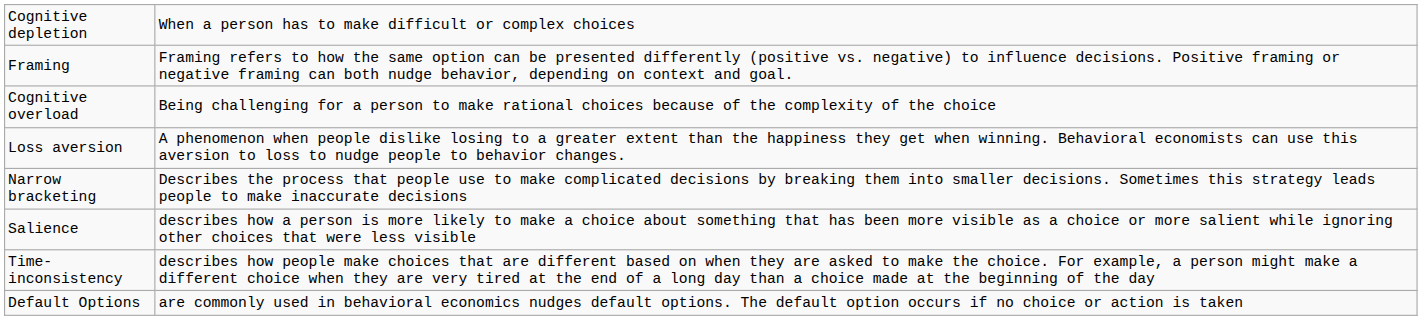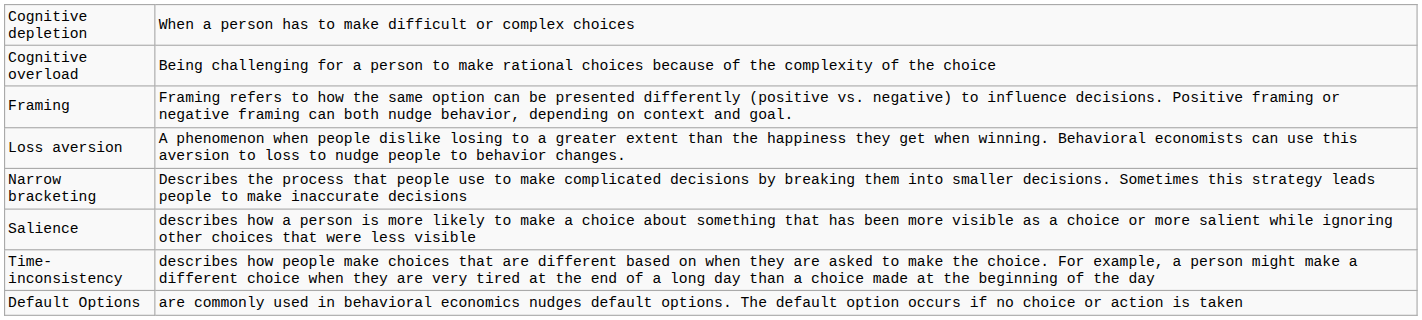rows swapped: Cognitive overload <-> Framing
